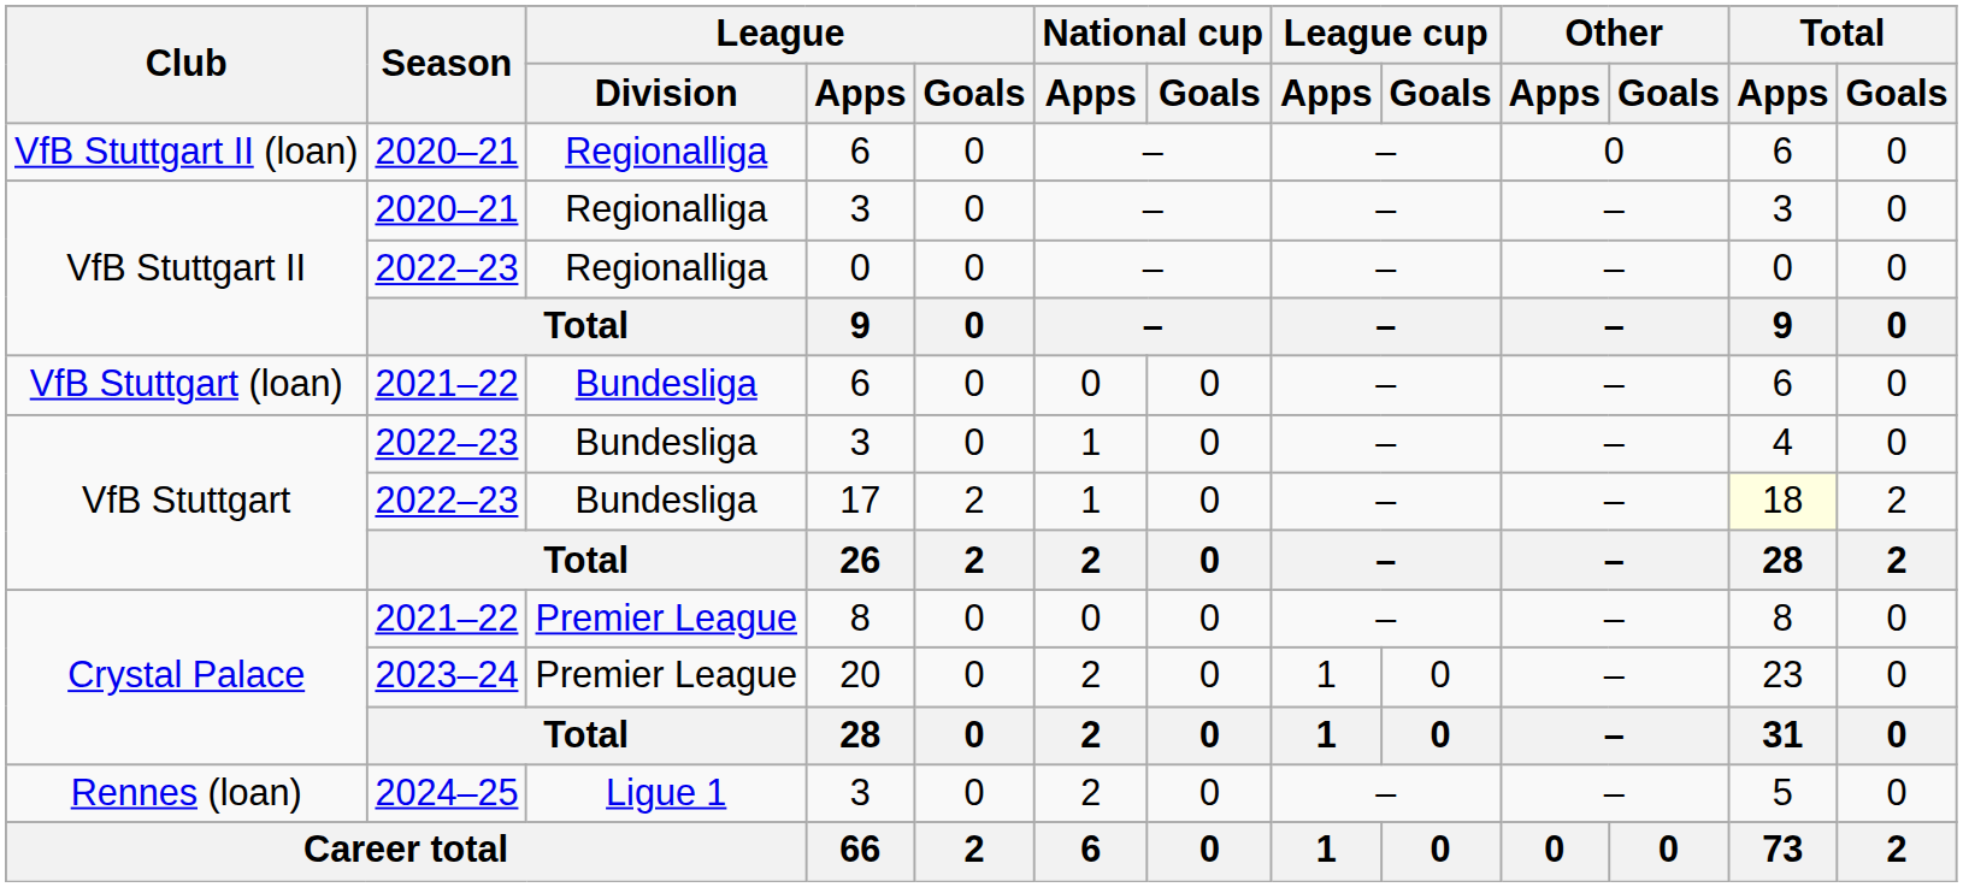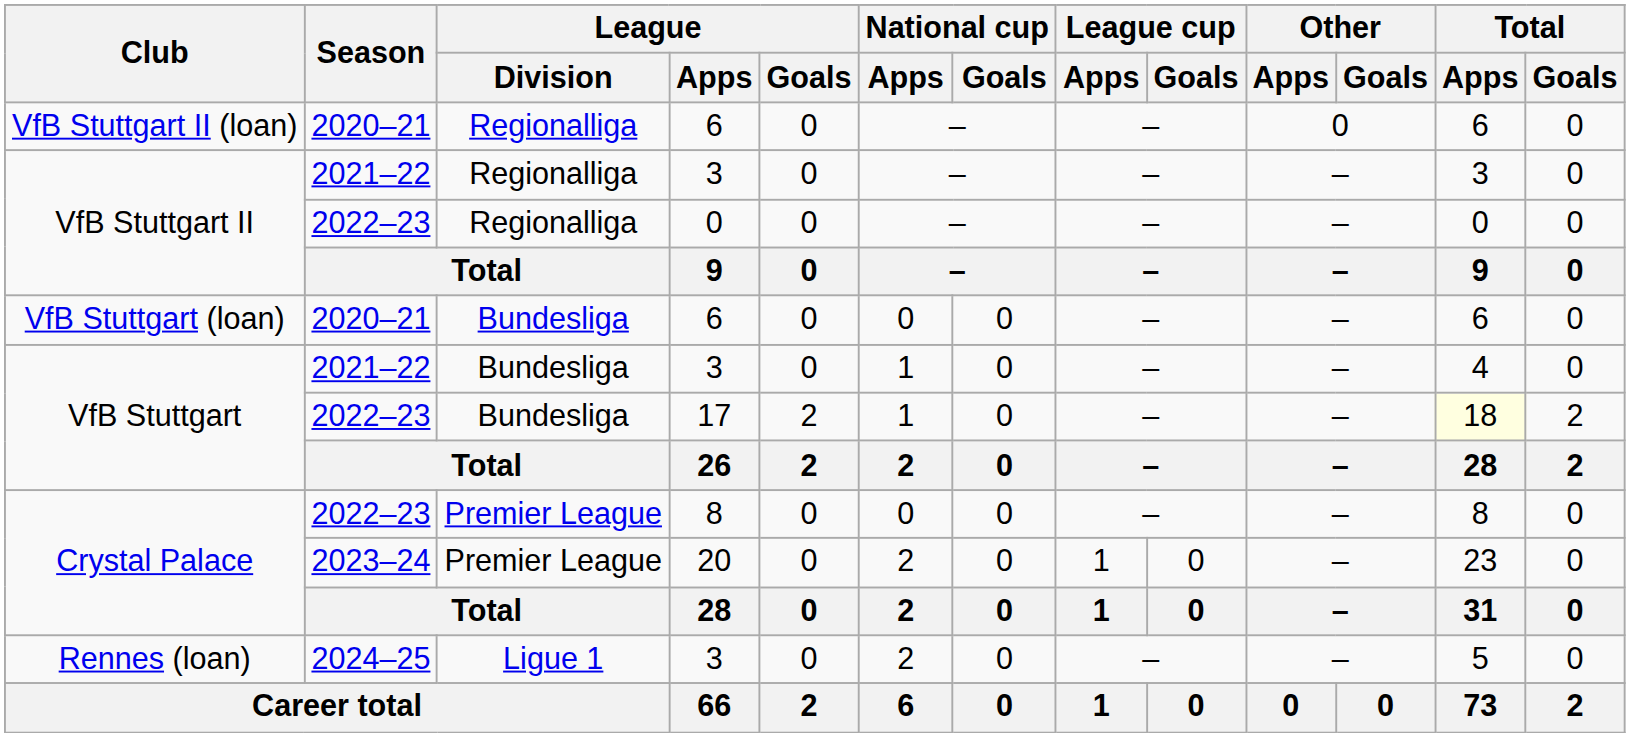VfB Stuttgart II / 3 | Season: 2020–21 -> 2021–22
VfB Stuttgart (loan) | Season: 2021–22 -> 2020–21
VfB Stuttgart / 3 | Season: 2022–23 -> 2021–22
Crystal Palace / 8 | Season: 2021–22 -> 2022–23
